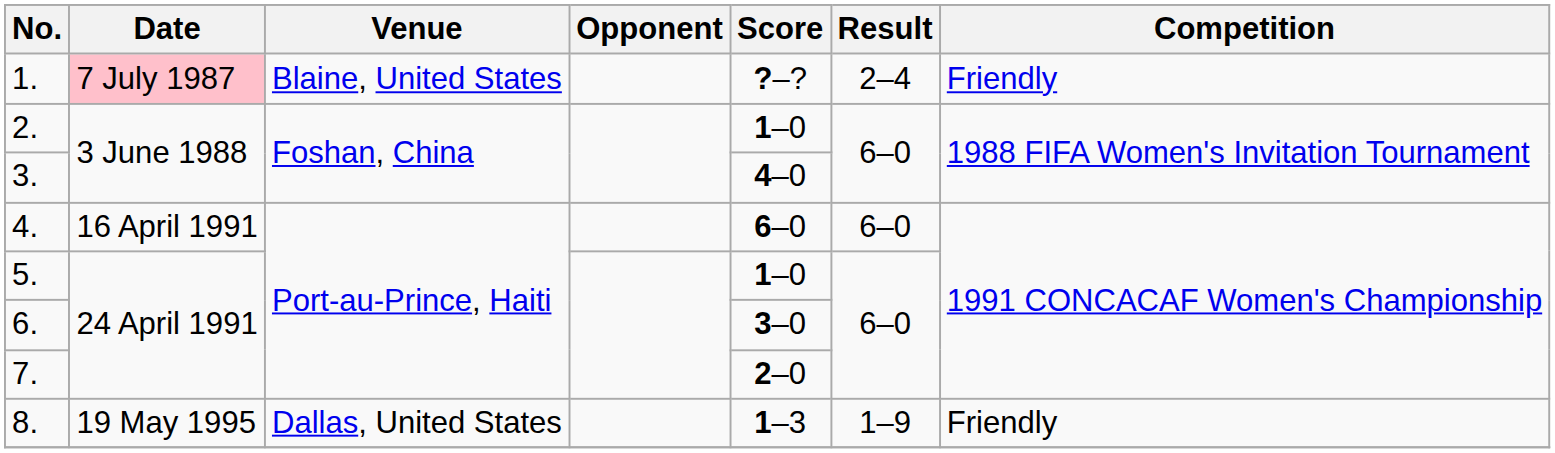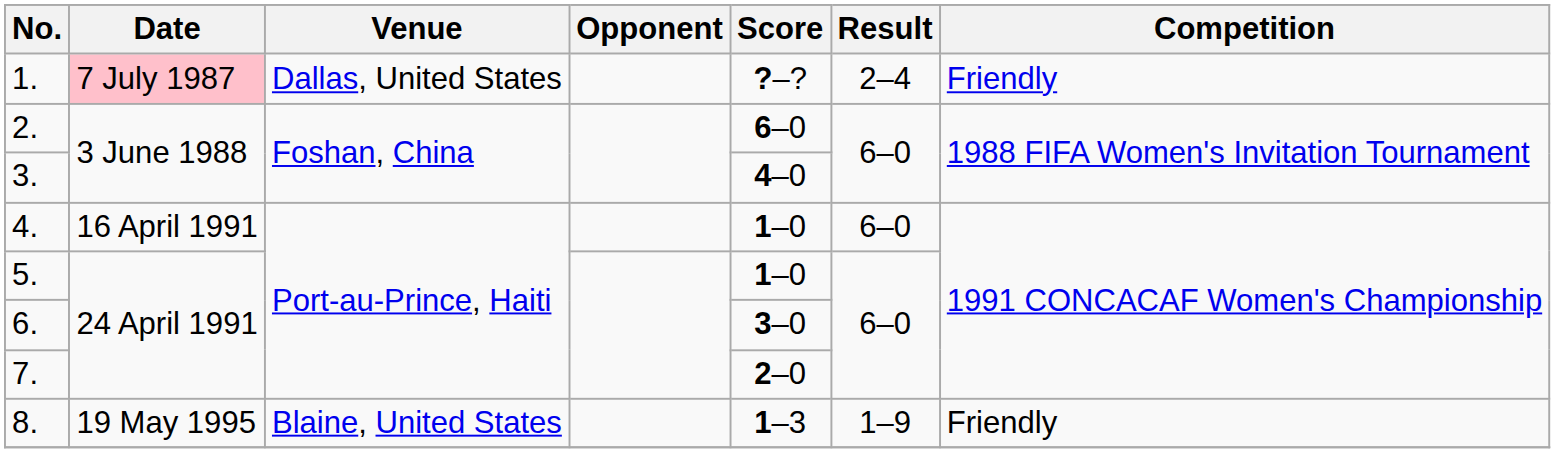1. | Venue: Blaine, United States -> Dallas, United States
2. | Score: 1–0 -> 6–0
4. | Score: 6–0 -> 1–0
8. | Venue: Dallas, United States -> Blaine, United States
